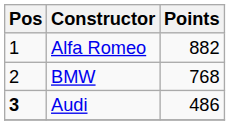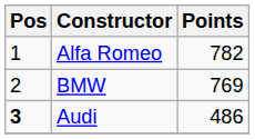Alfa Romeo | Points: 882 -> 782
BMW | Points: 768 -> 769
